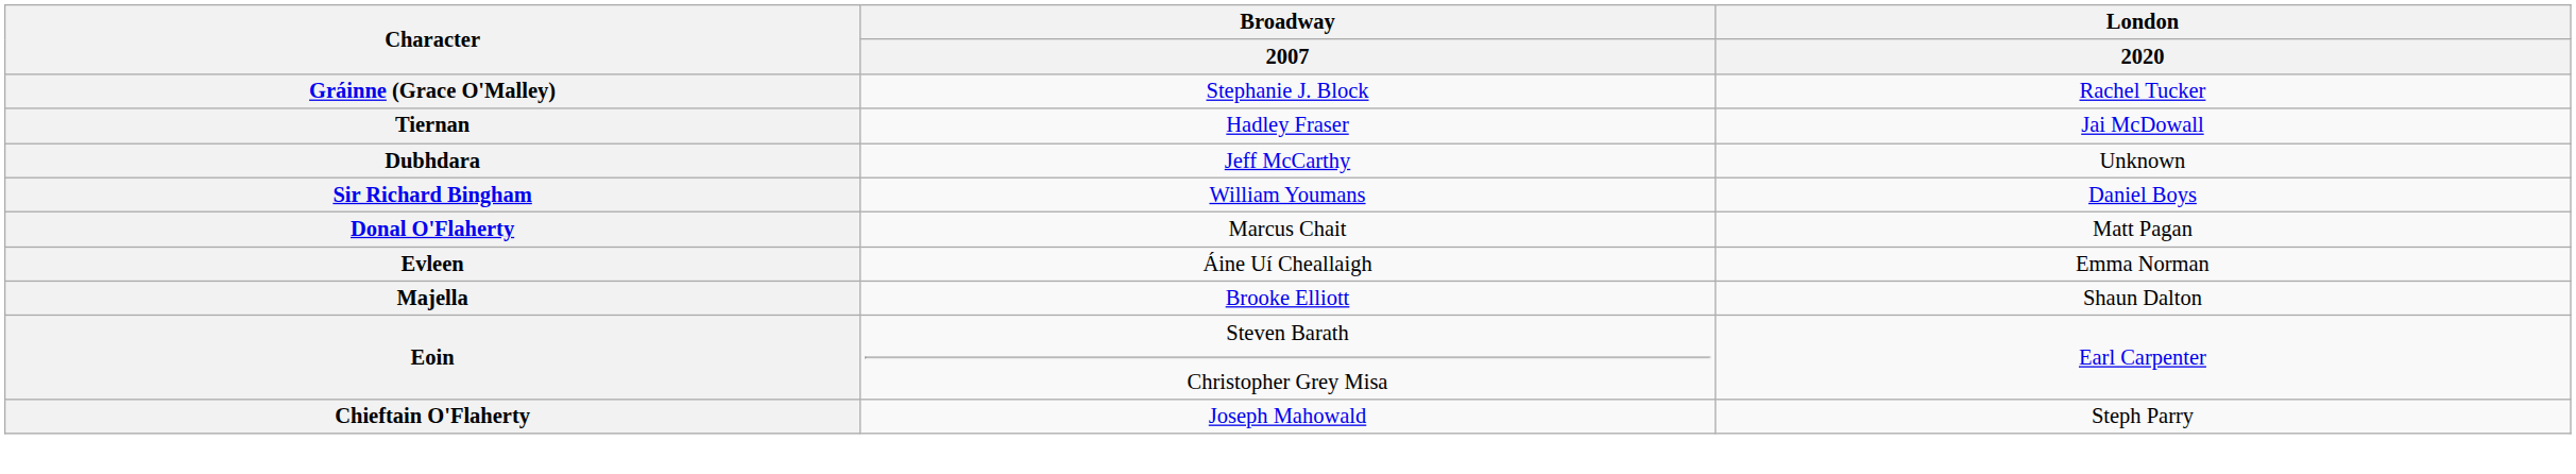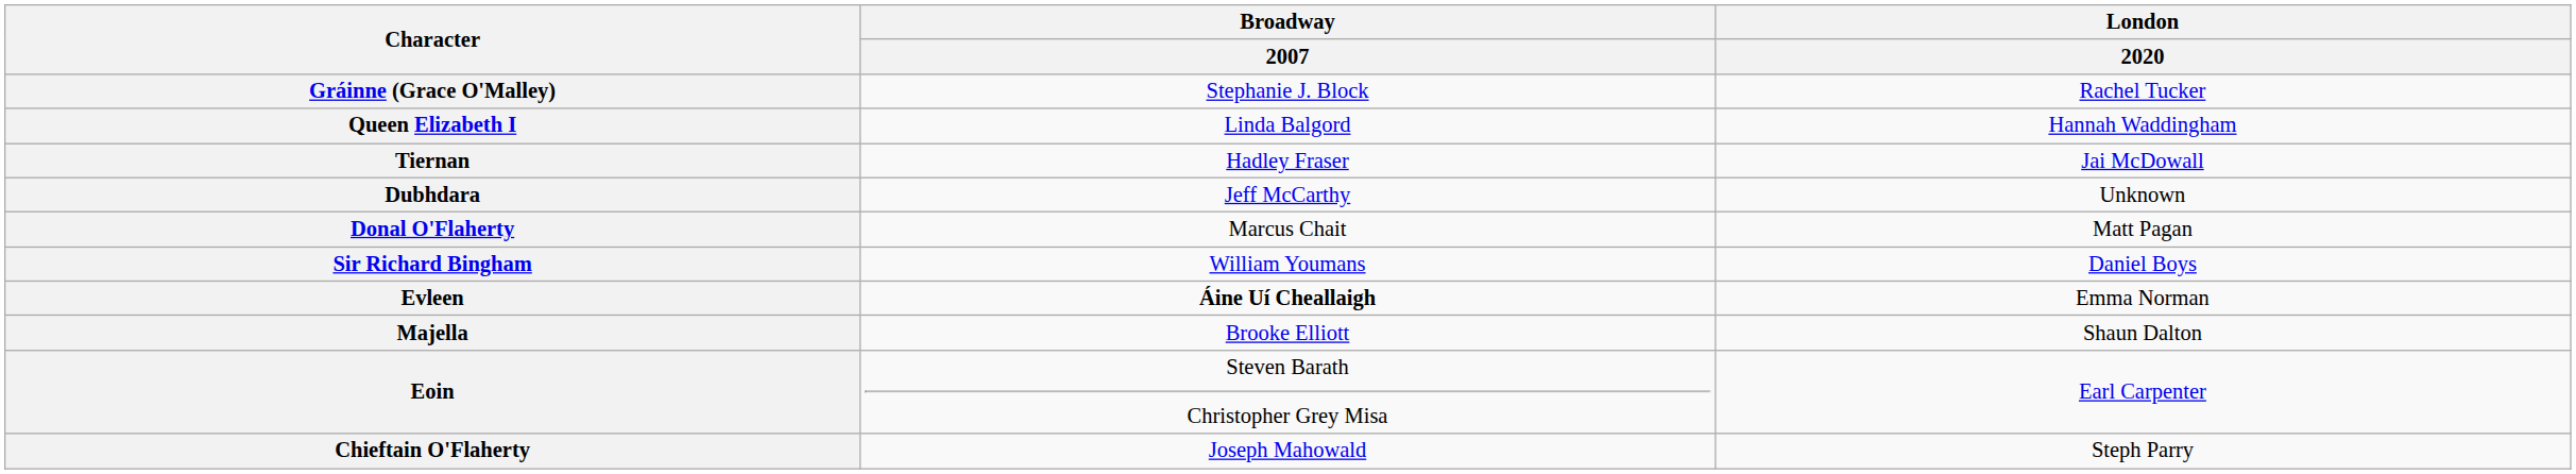+ row: Queen Elizabeth I | Linda Balgord | Hannah Waddingham
rows swapped: Sir Richard Bingham <-> Donal O'Flaherty
Evleen | Broadway / 2007: normal -> bold
